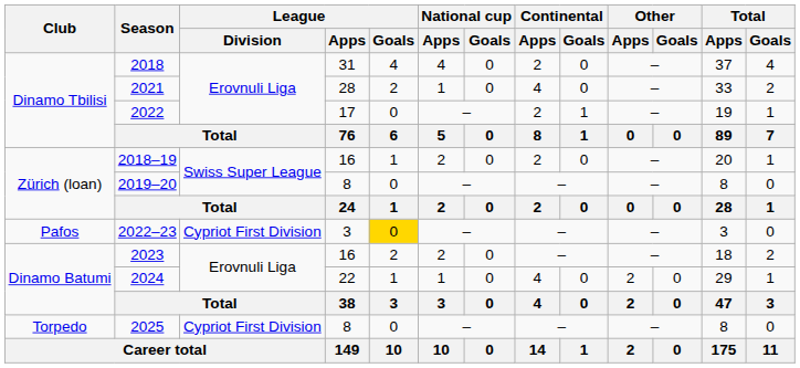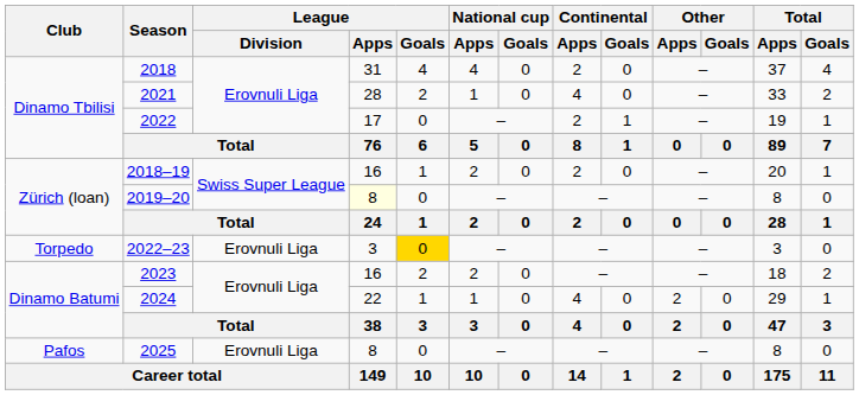2019–20 | League / Apps: no background -> lightyellow background
2022–23 | Club: Pafos -> Torpedo
2022–23 | League / Division: Cypriot First Division -> Erovnuli Liga
2025 | Club: Torpedo -> Pafos
2025 | League / Division: Cypriot First Division -> Erovnuli Liga
